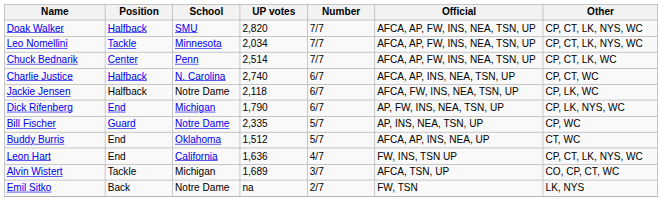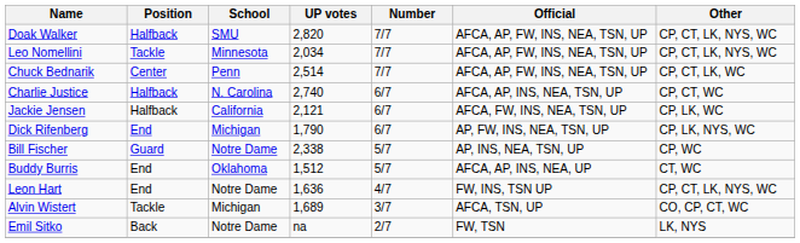Jackie Jensen | School: Notre Dame -> California
Jackie Jensen | UP votes: 2,118 -> 2,121
Bill Fischer | UP votes: 2,335 -> 2,338
Leon Hart | School: California -> Notre Dame
